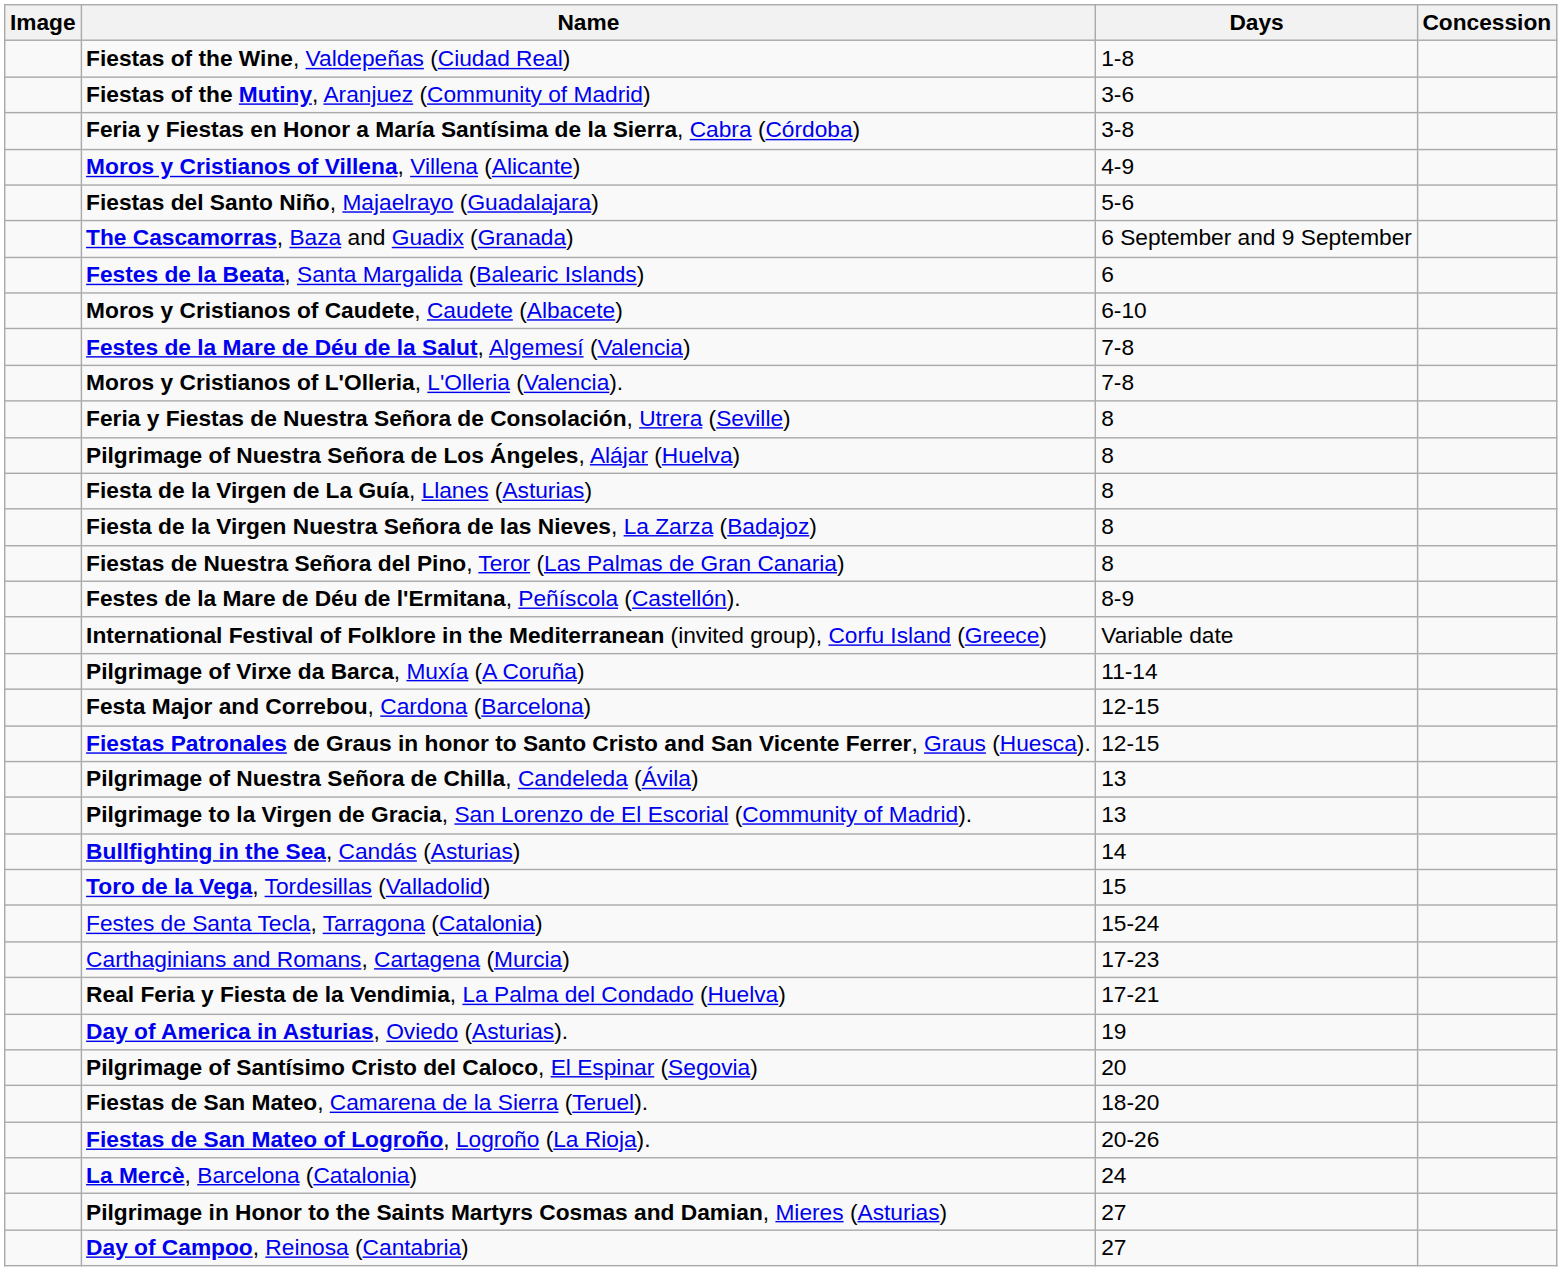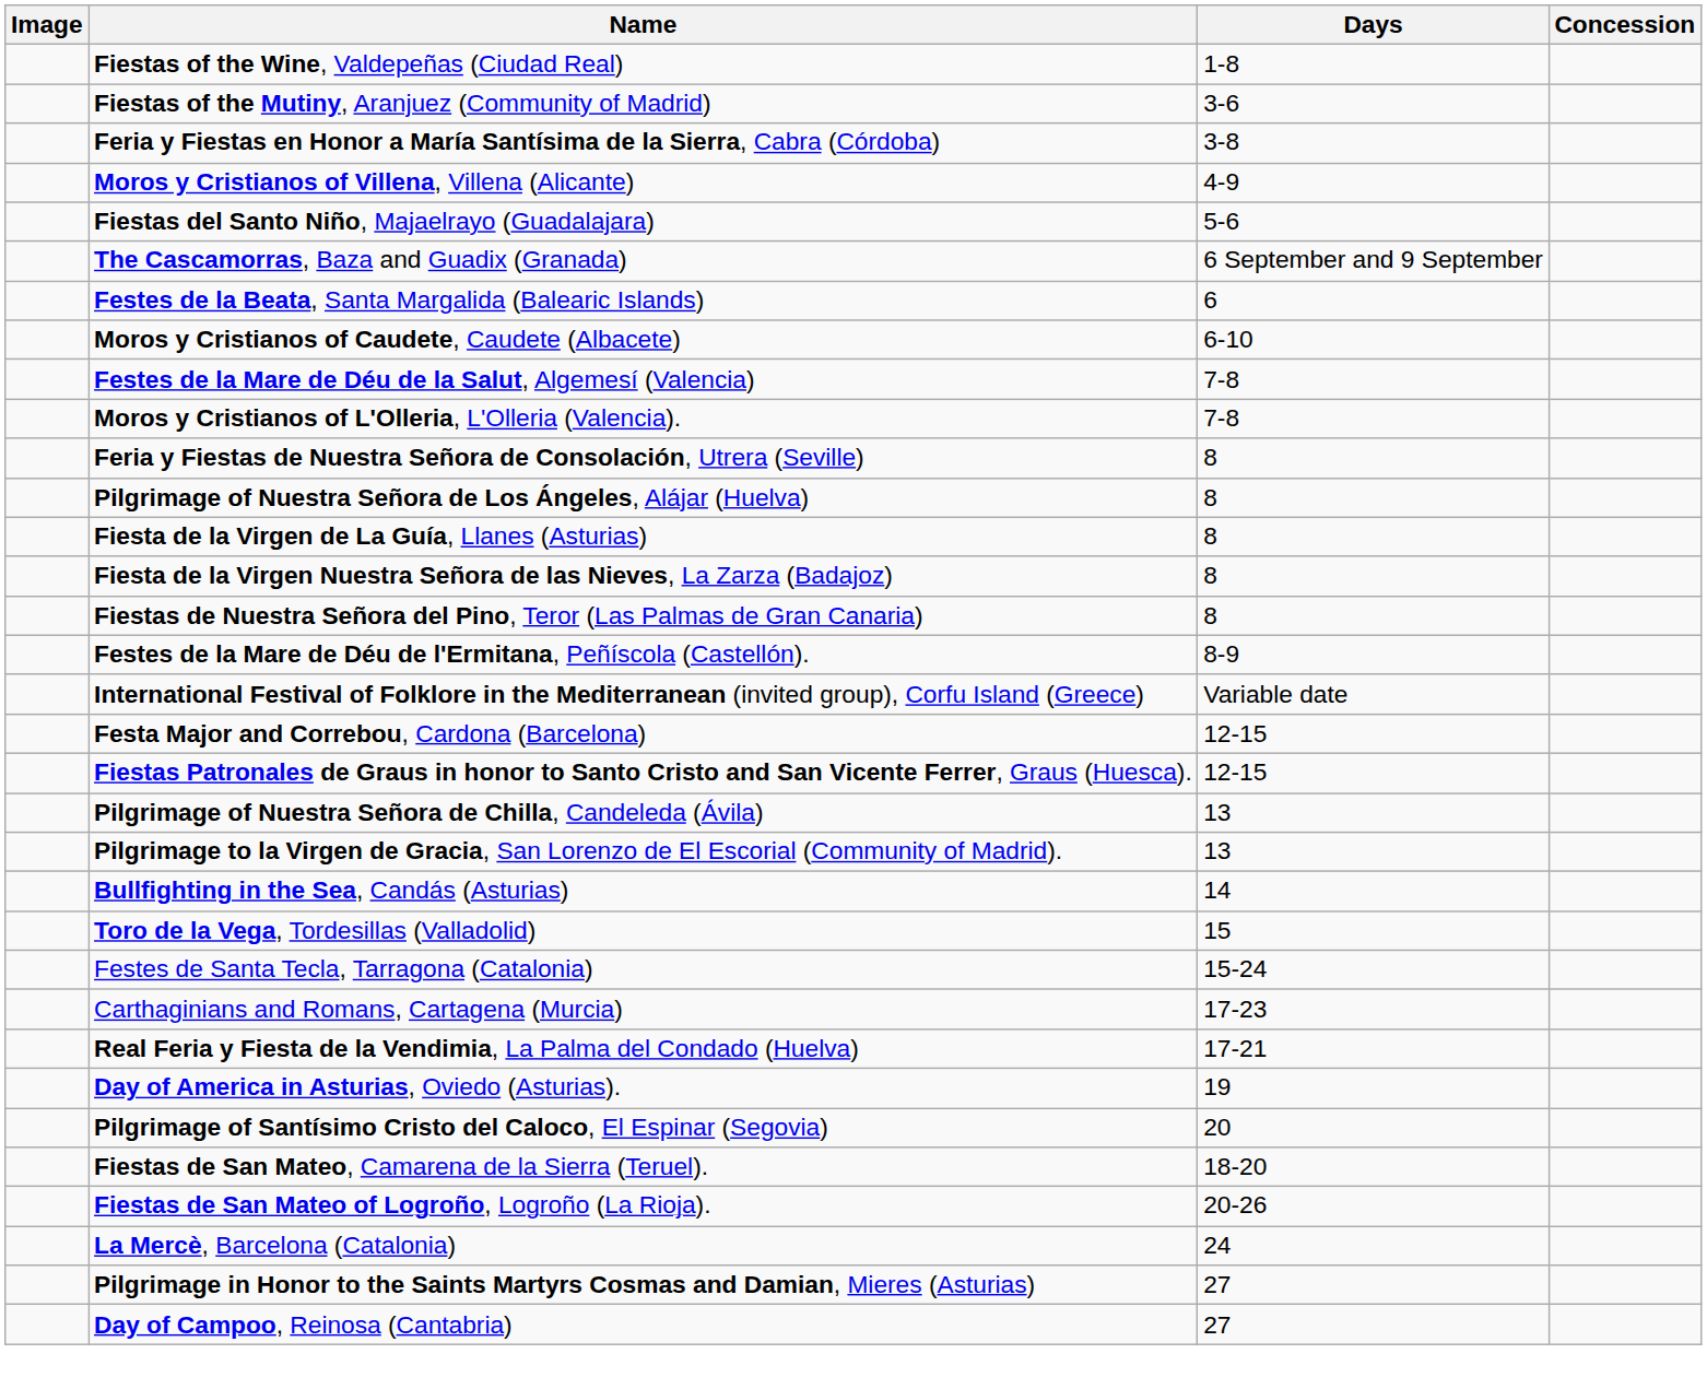- row: Pilgrimage of Virxe da Barca, Muxía (A Coruña) | 11-14
